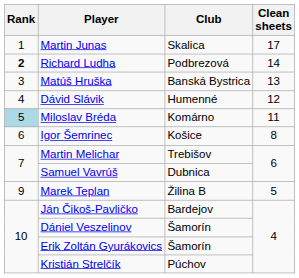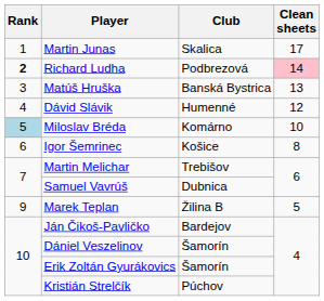Richard Ludha | Clean sheets: no background -> pink background
Miloslav Bréda | Clean sheets: 11 -> 10
